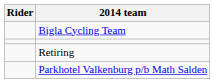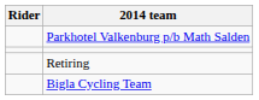rows swapped: Bigla Cycling Team <-> Parkhotel Valkenburg p/b Math Salden
